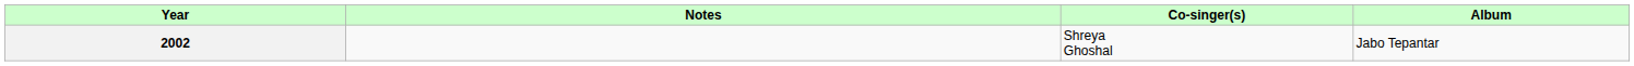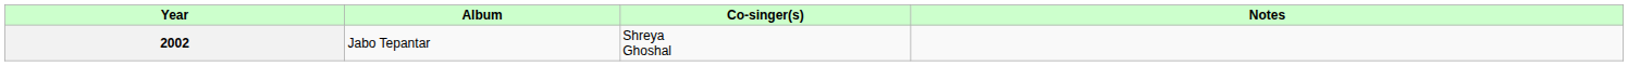columns swapped: Album <-> Notes
